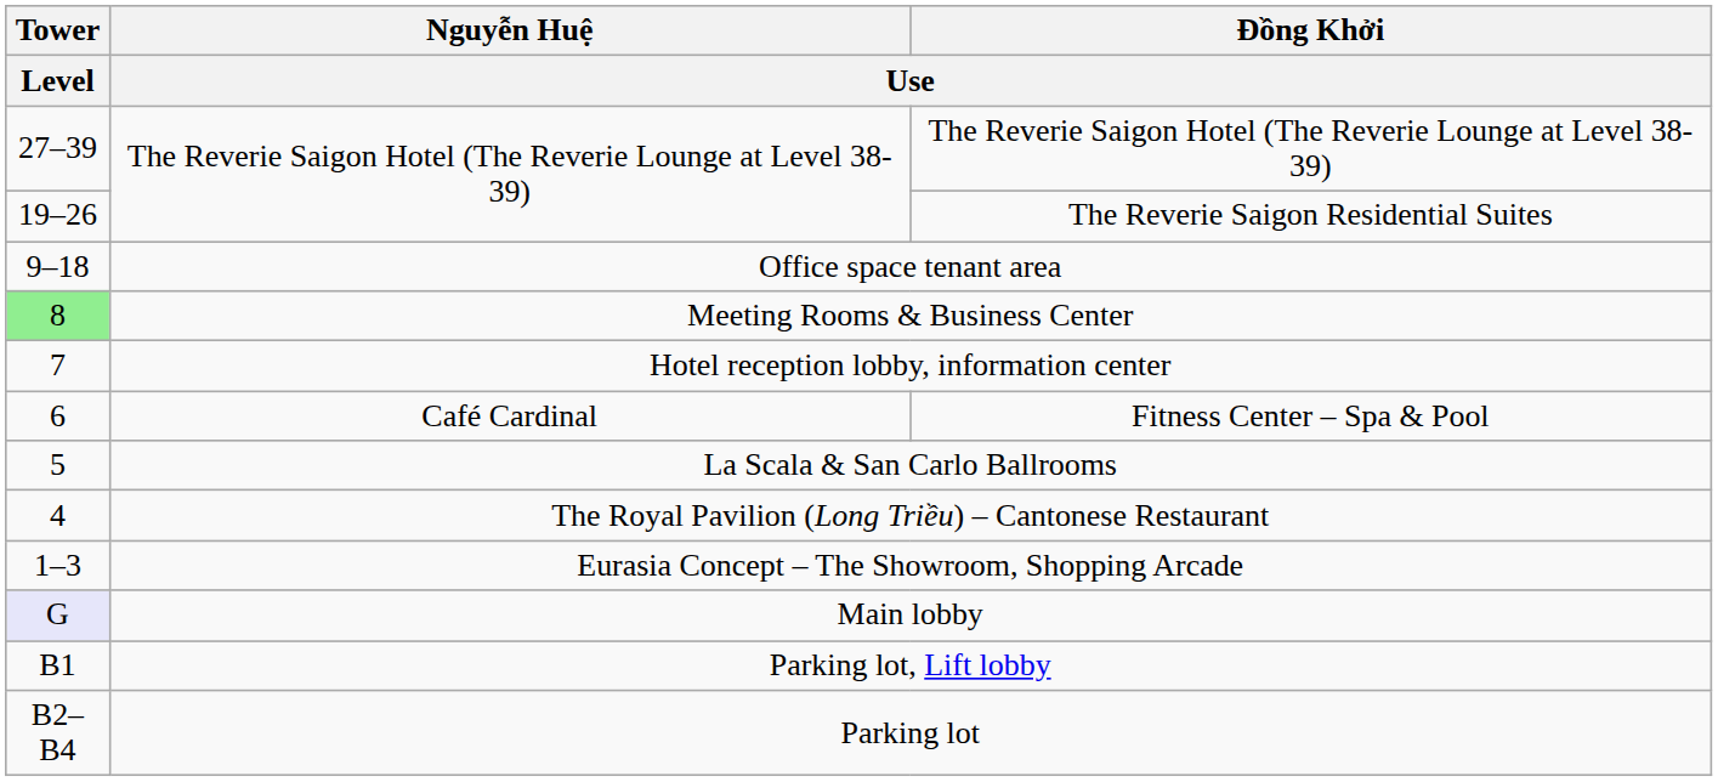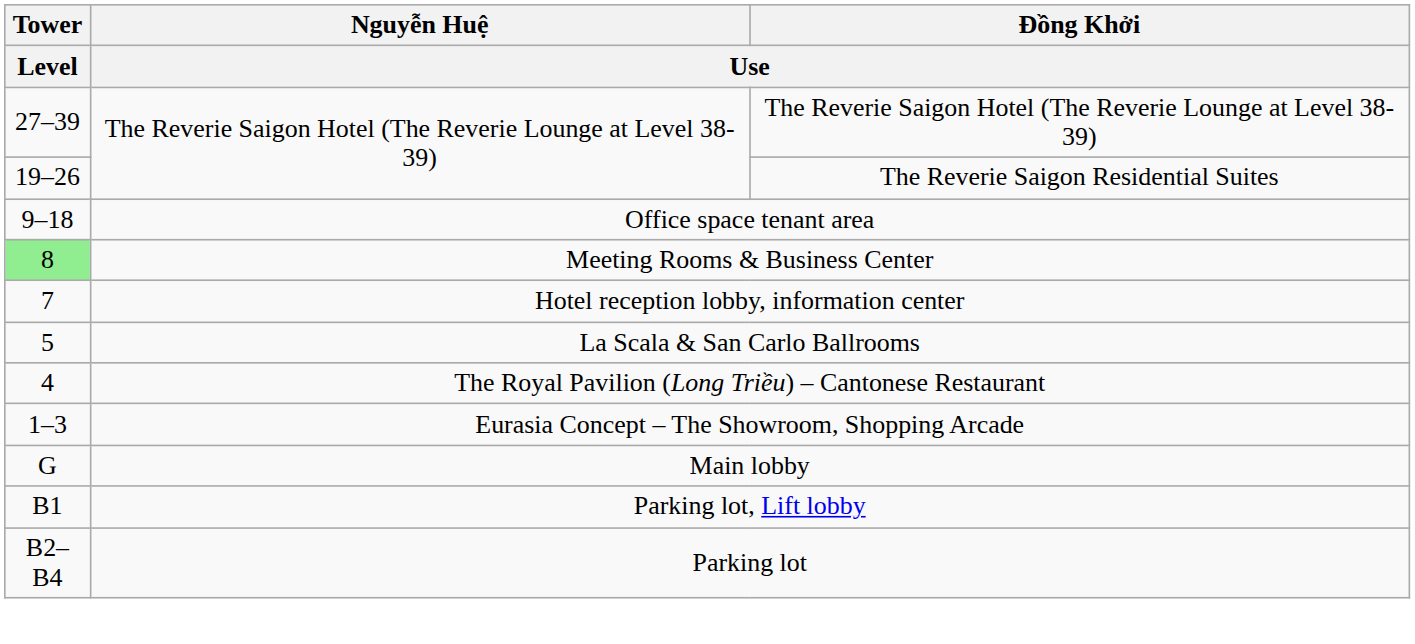- row: 6 | Café Cardinal | Fitness Center – Spa & Pool
Main lobby | Tower / Level: lavender background -> no background
